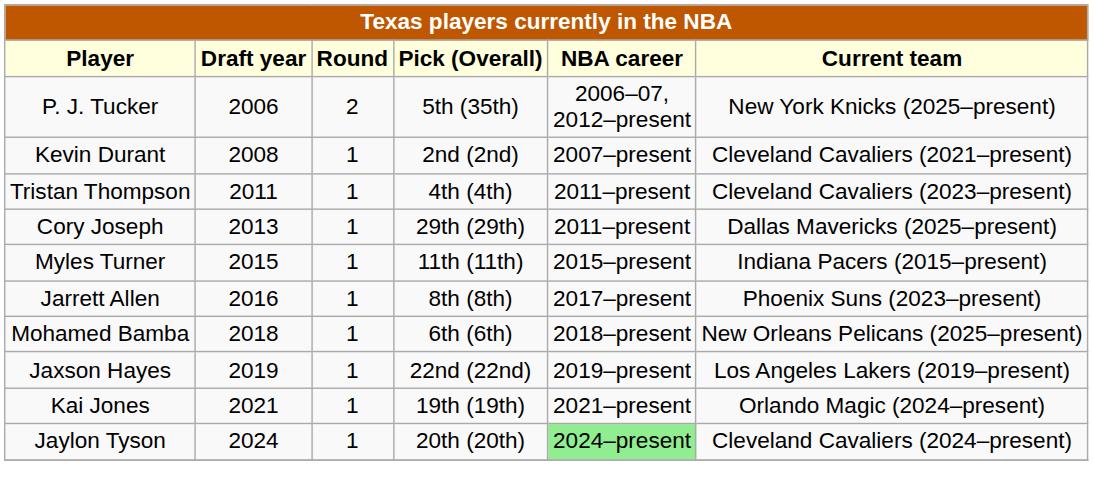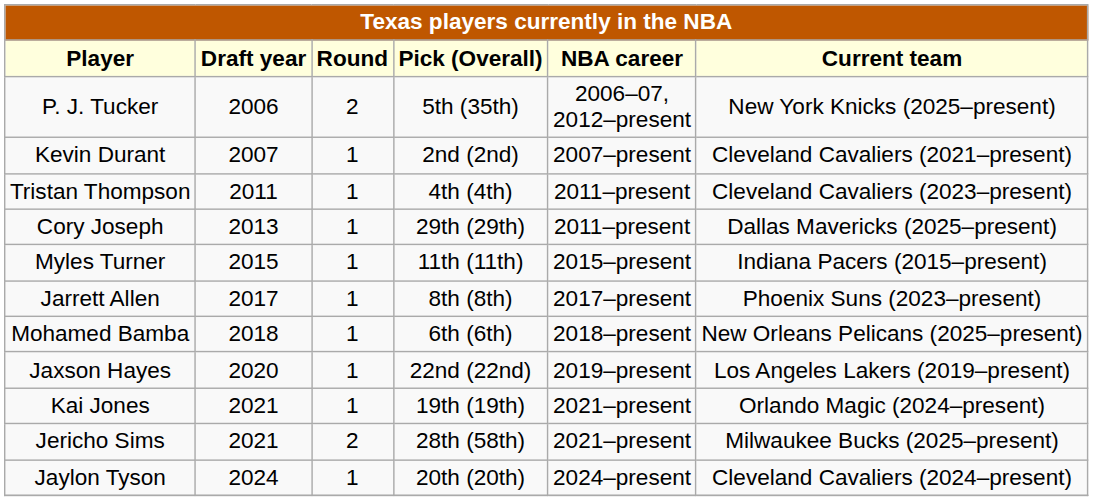Kevin Durant | Draft year: 2008 -> 2007
Jarrett Allen | Draft year: 2016 -> 2017
Jaxson Hayes | Draft year: 2019 -> 2020
+ row: Jericho Sims | 2021 | 2 | 28th (58th) | 2021–present | Milwaukee Bucks (2025–present)
Jaylon Tyson | NBA career: lightgreen background -> no background
